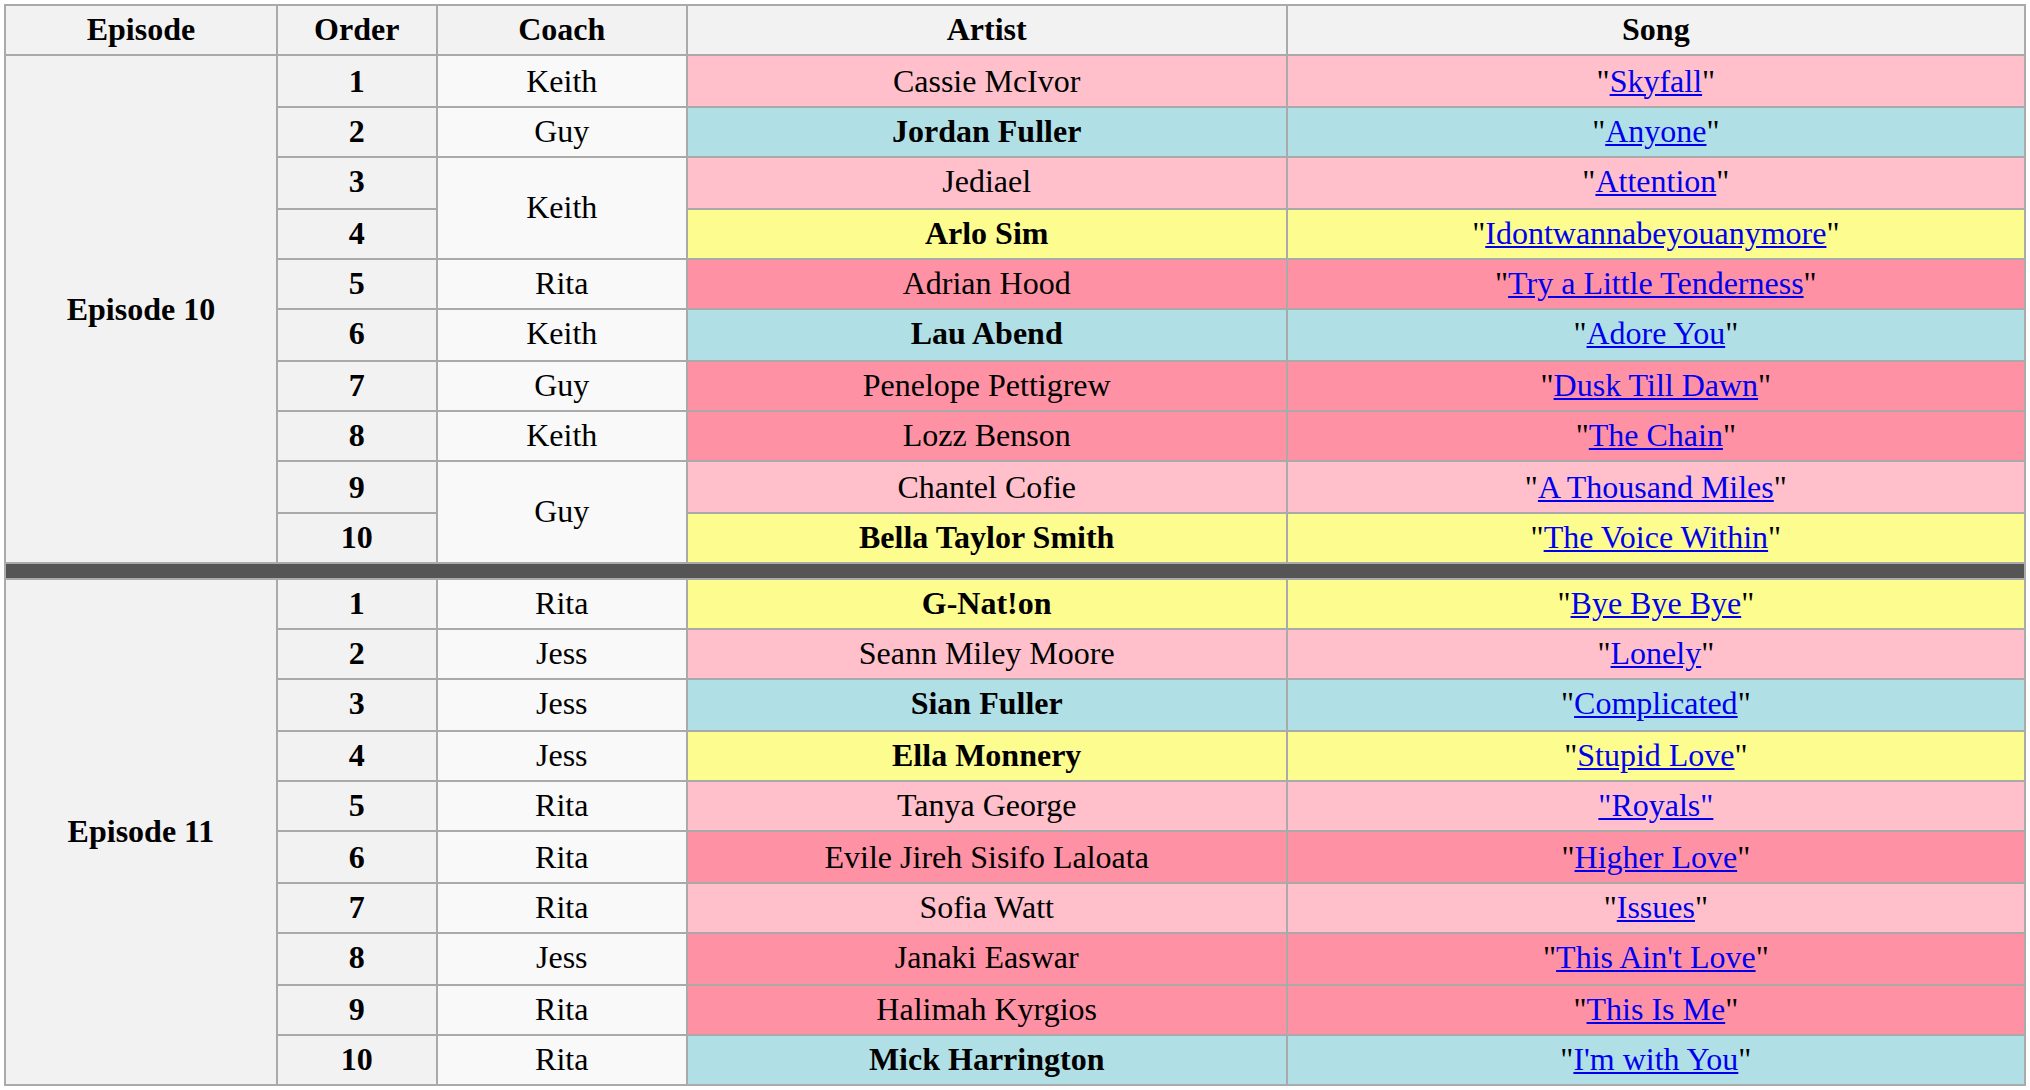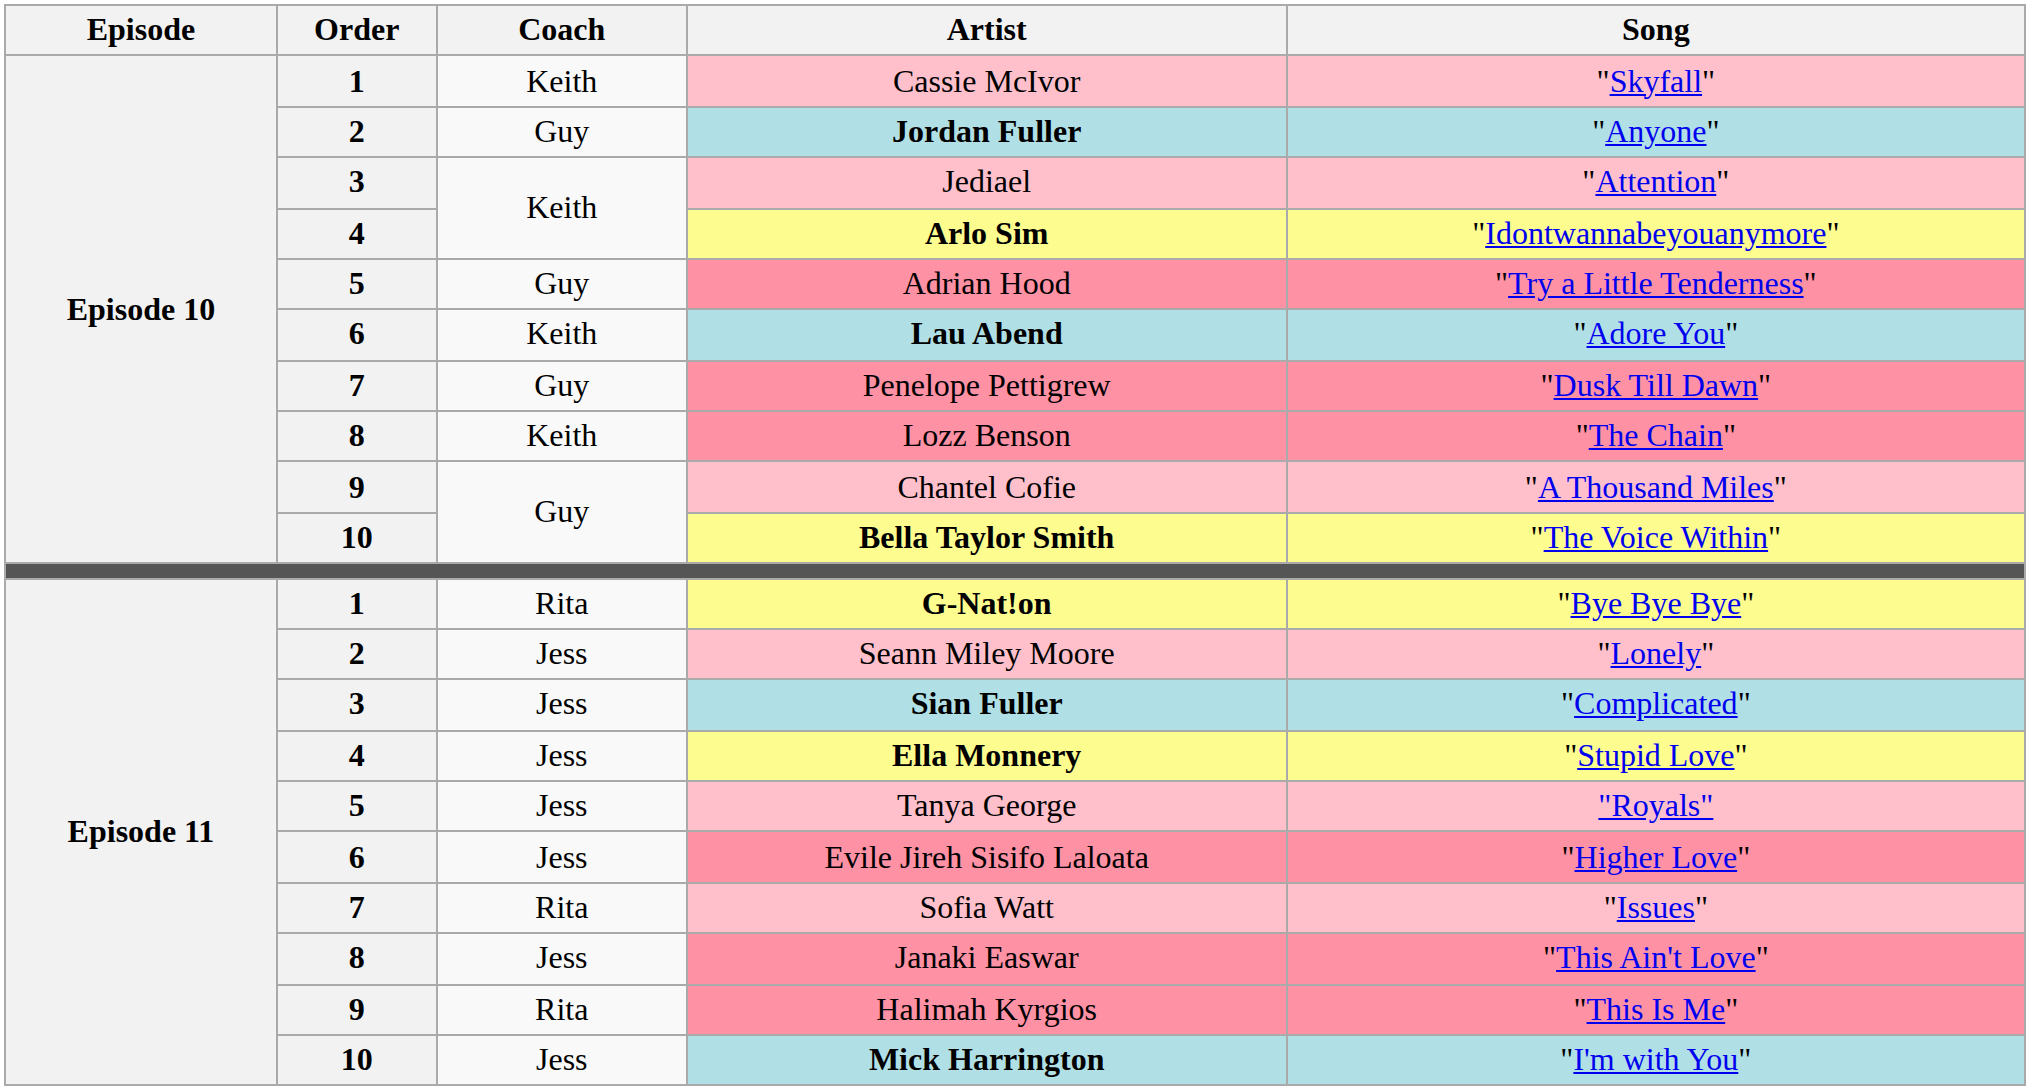Adrian Hood | Coach: Rita -> Guy
Tanya George | Coach: Rita -> Jess
Evile Jireh Sisifo Laloata | Coach: Rita -> Jess
Mick Harrington | Coach: Rita -> Jess
